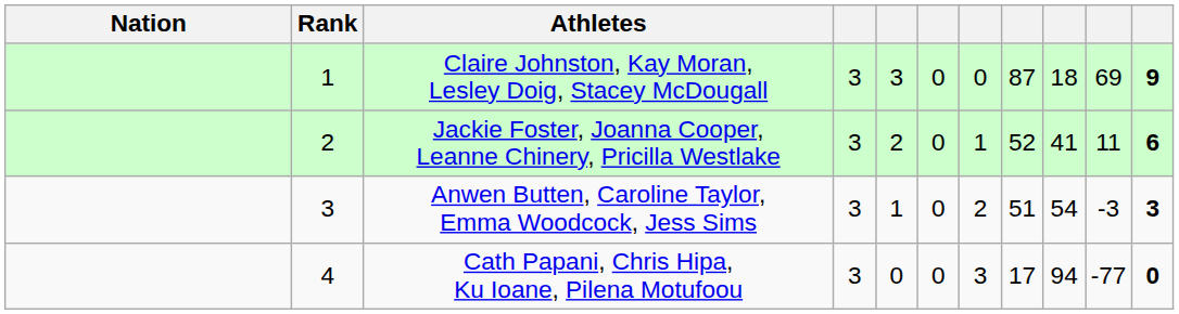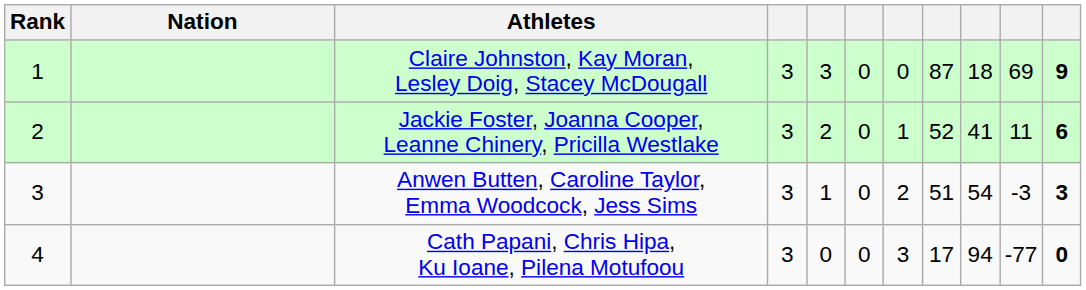columns swapped: Rank <-> Nation
